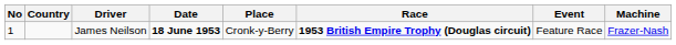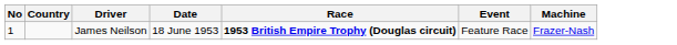- column: Place | Cronk-y-Berry
James Neilson | Date: bold -> normal
